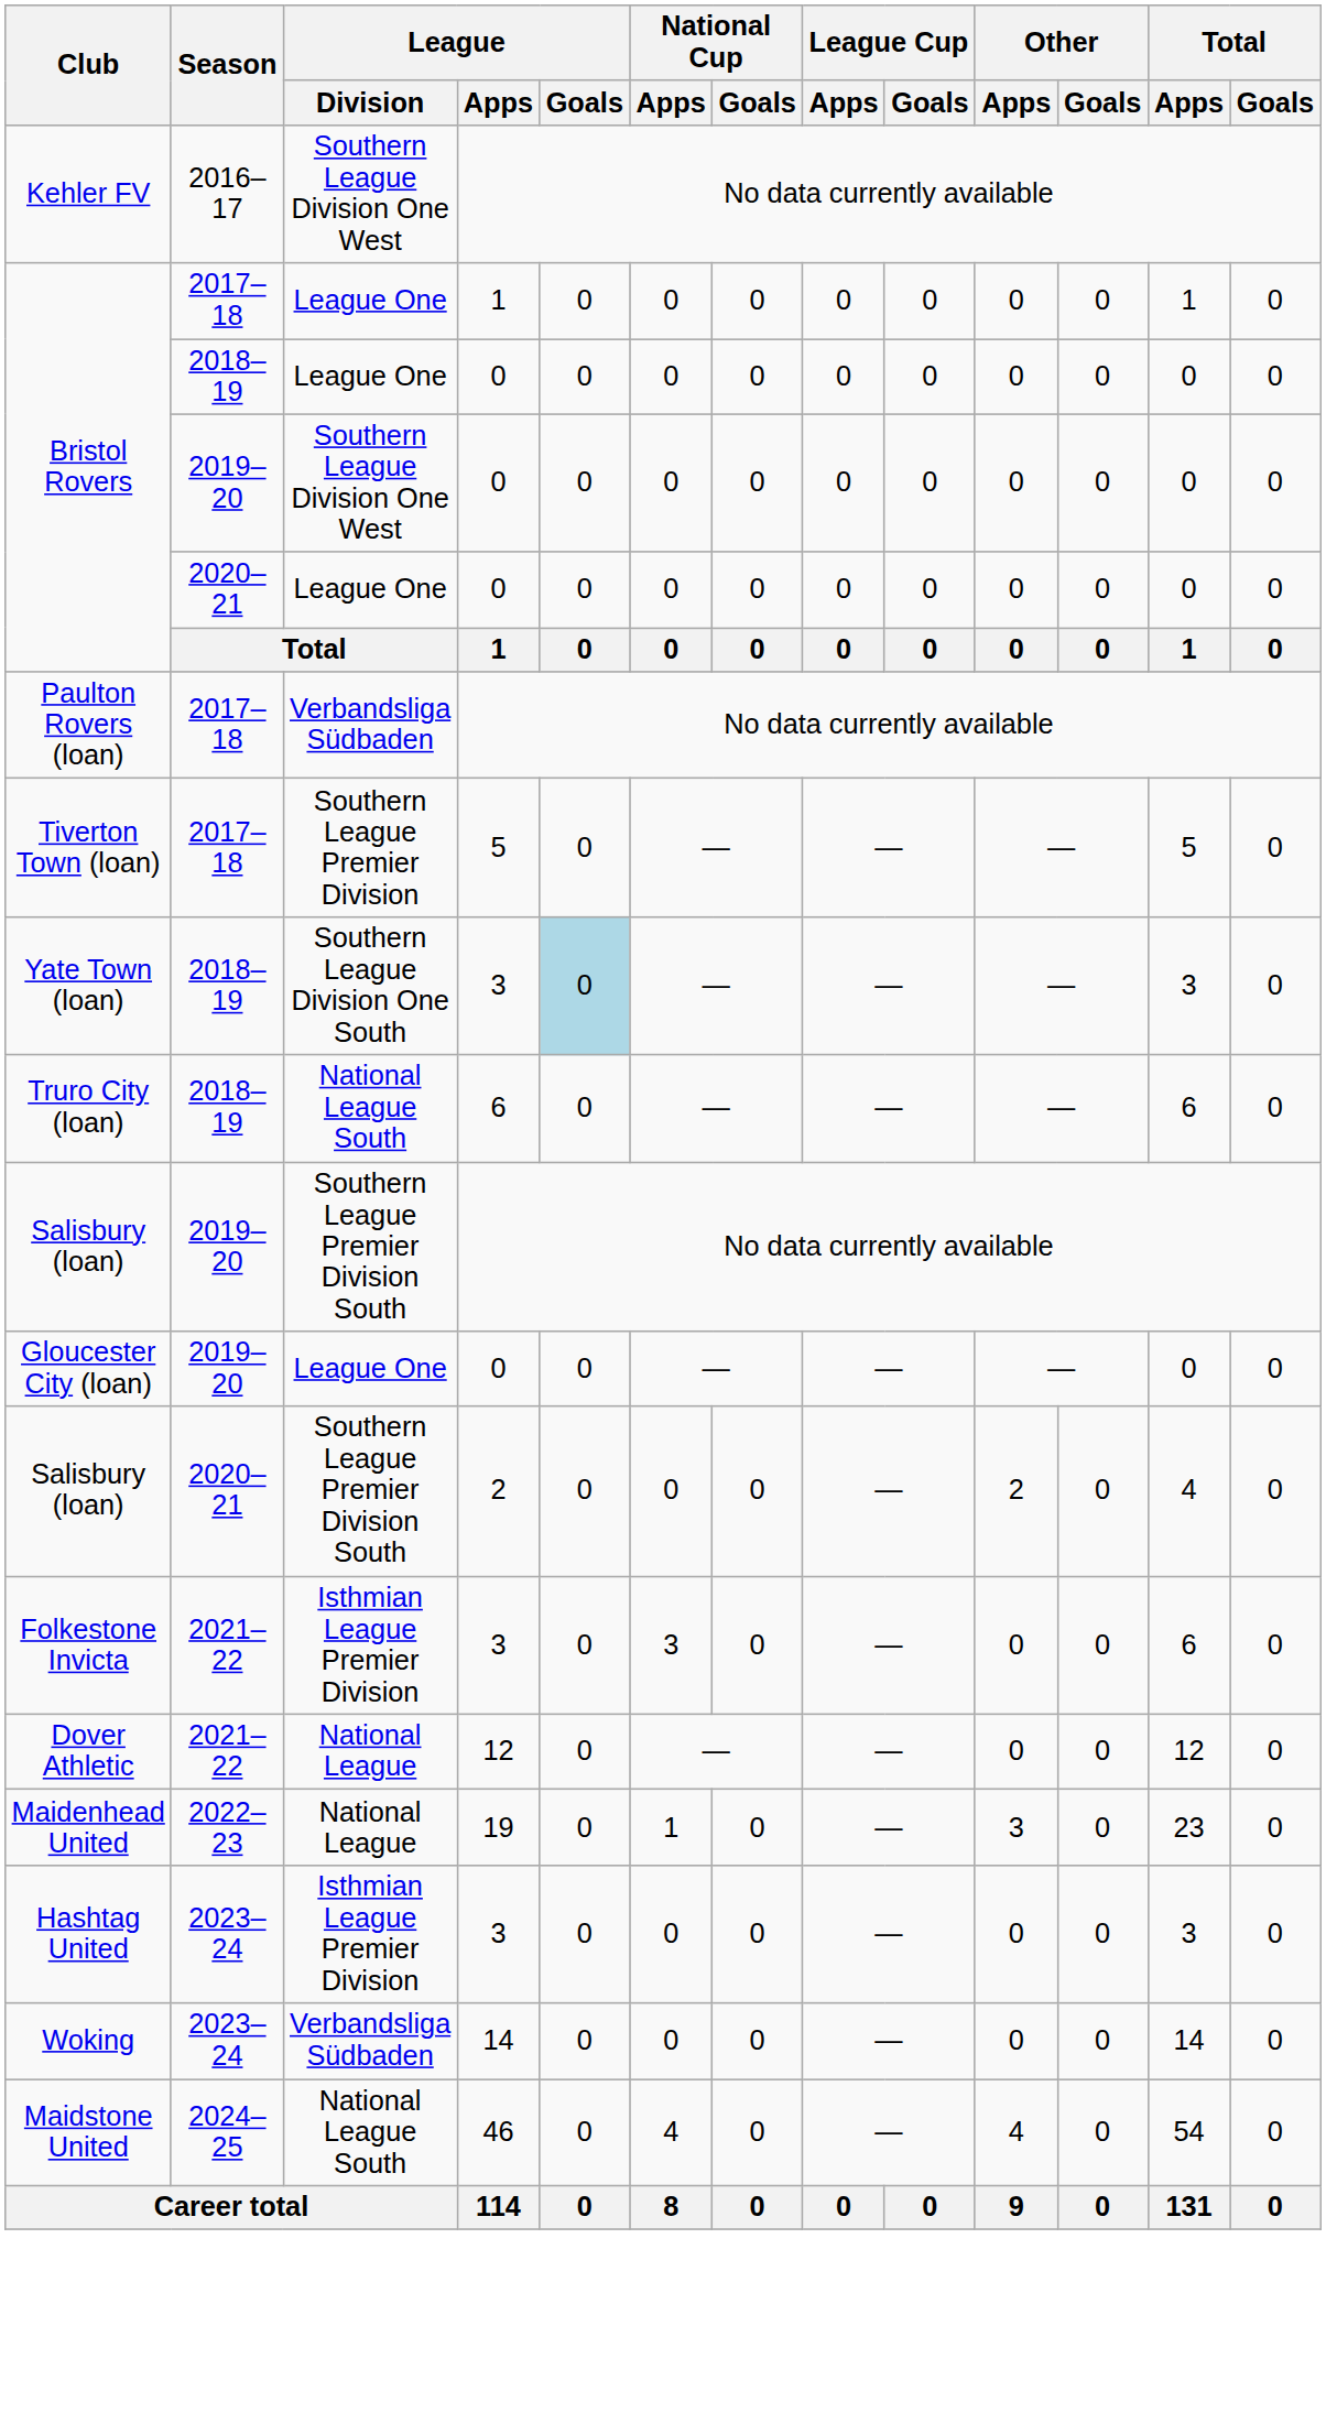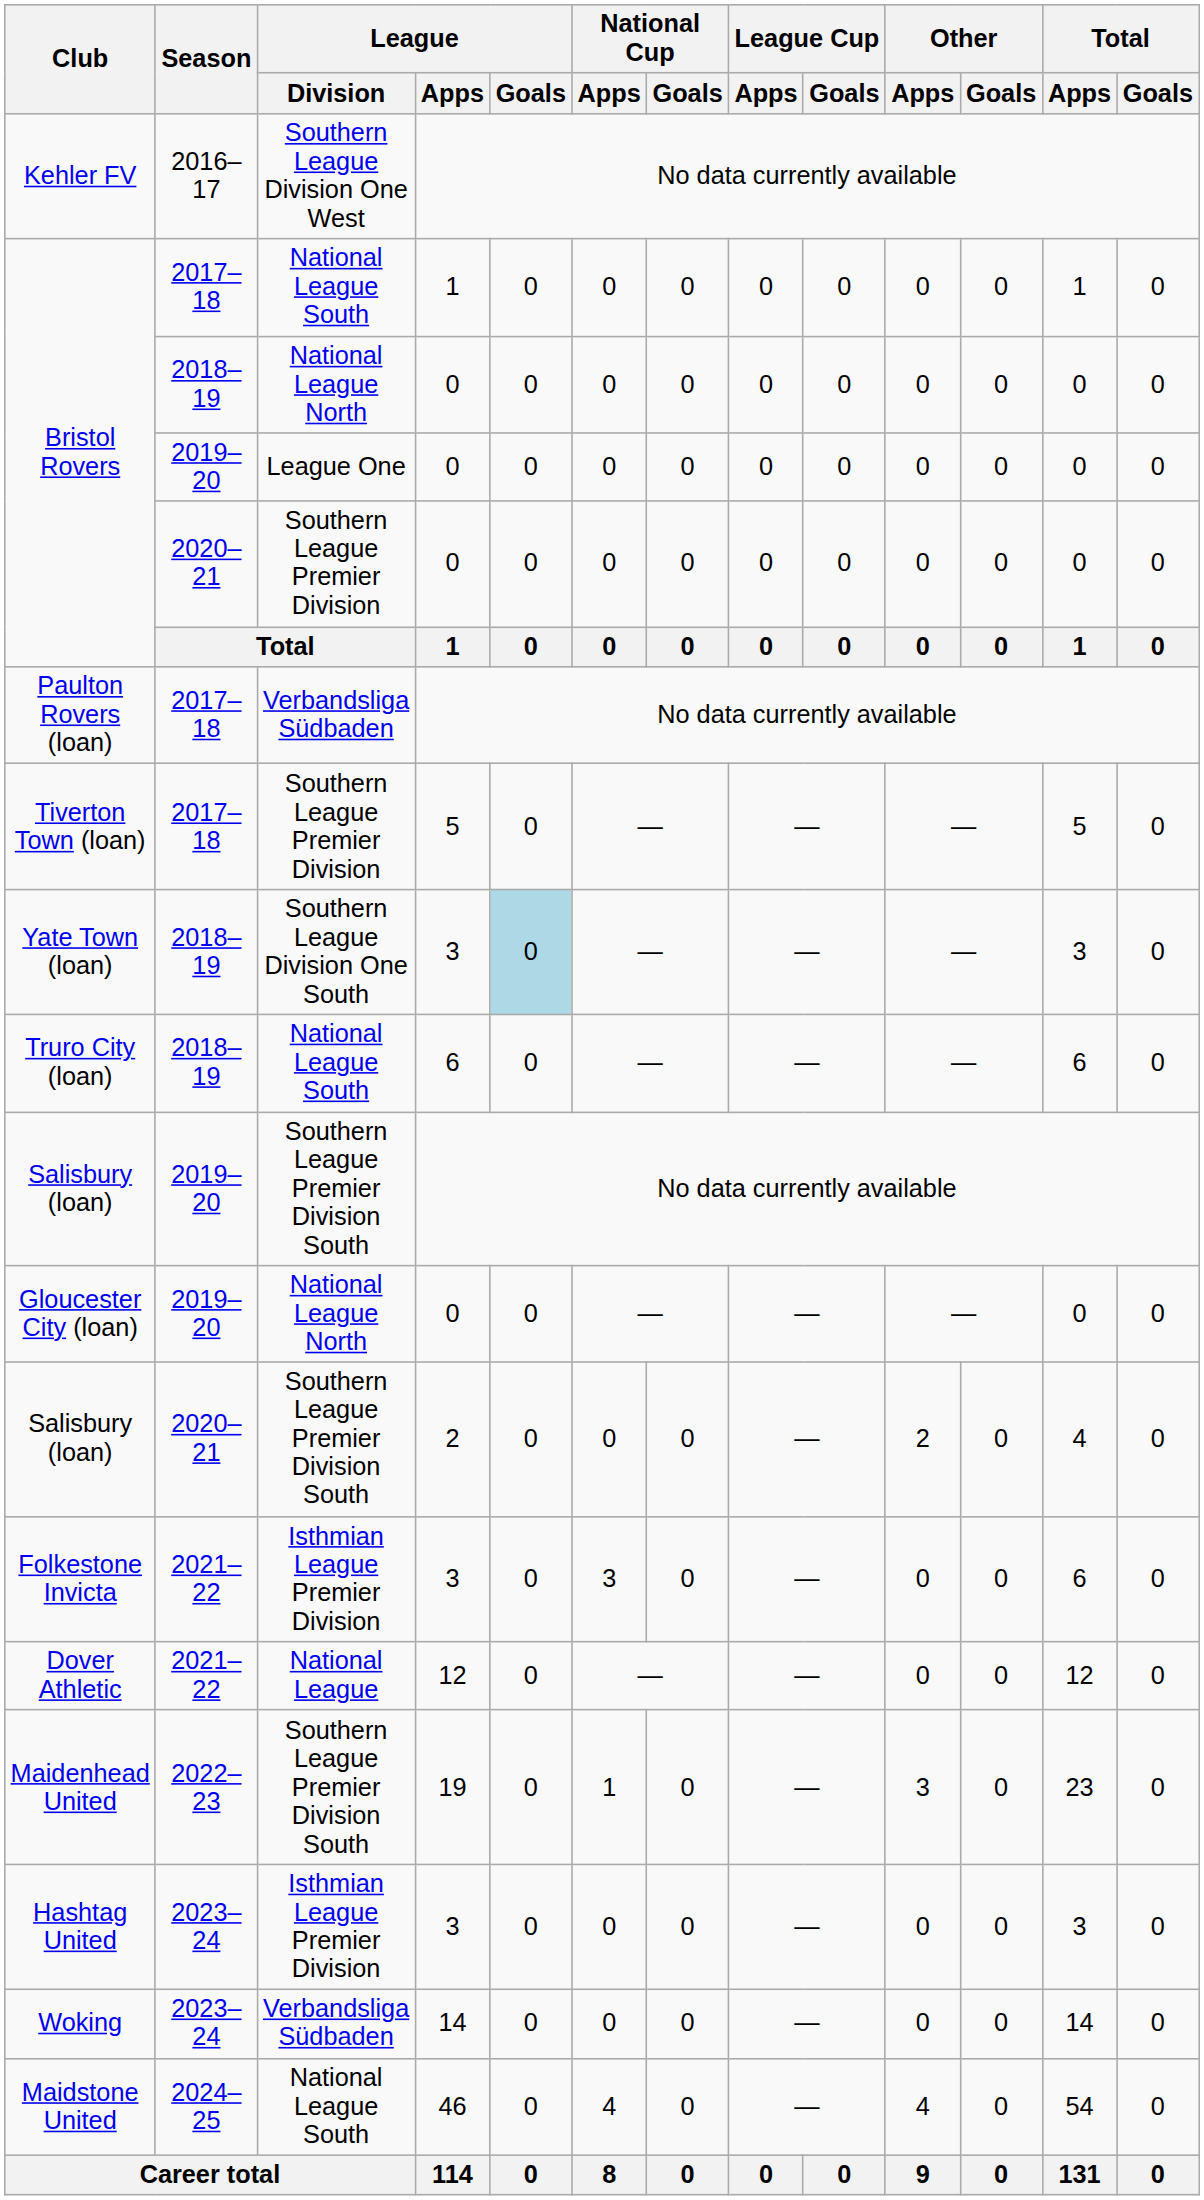Bristol Rovers / 2017–18 | League / Division: League One -> National League South
Bristol Rovers / 2018–19 | League / Division: League One -> National League North
Bristol Rovers / 2019–20 | League / Division: Southern League Division One West -> League One
Bristol Rovers / 2020–21 | League / Division: League One -> Southern League Premier Division
Gloucester City (loan) | League / Division: League One -> National League North
Maidenhead United | League / Division: National League -> Southern League Premier Division South
